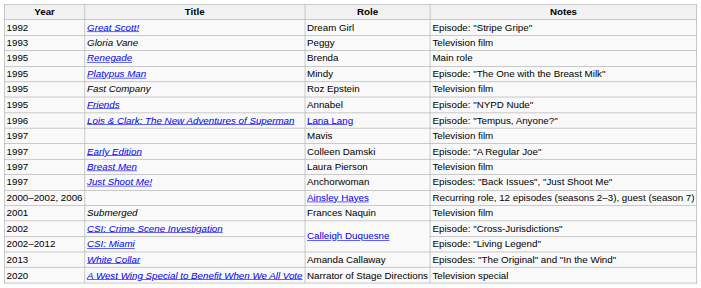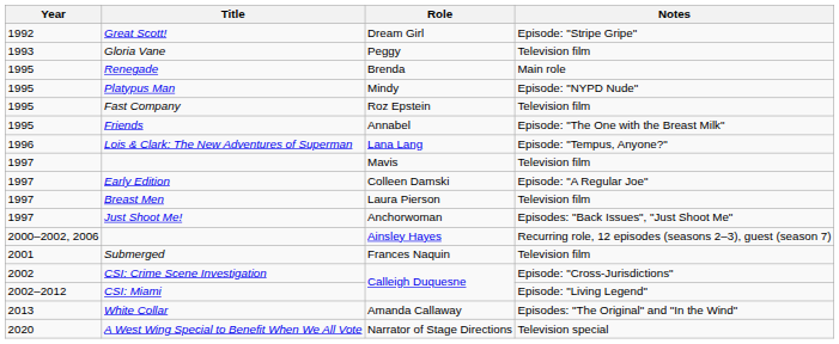Platypus Man | Notes: Episode: "The One with the Breast Milk" -> Episode: "NYPD Nude"
Friends | Notes: Episode: "NYPD Nude" -> Episode: "The One with the Breast Milk"
